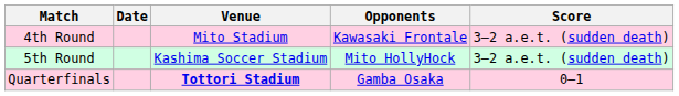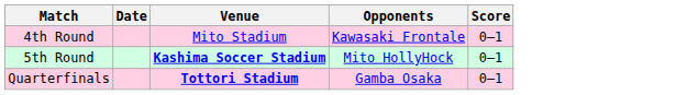4th Round | Score: 3–2 a.e.t. (sudden death) -> 0–1
5th Round | Venue: normal -> bold
5th Round | Score: 3–2 a.e.t. (sudden death) -> 0–1
